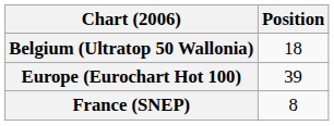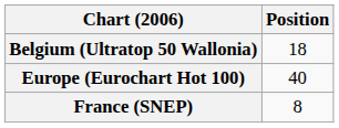Europe (Eurochart Hot 100) | Position: 39 -> 40
